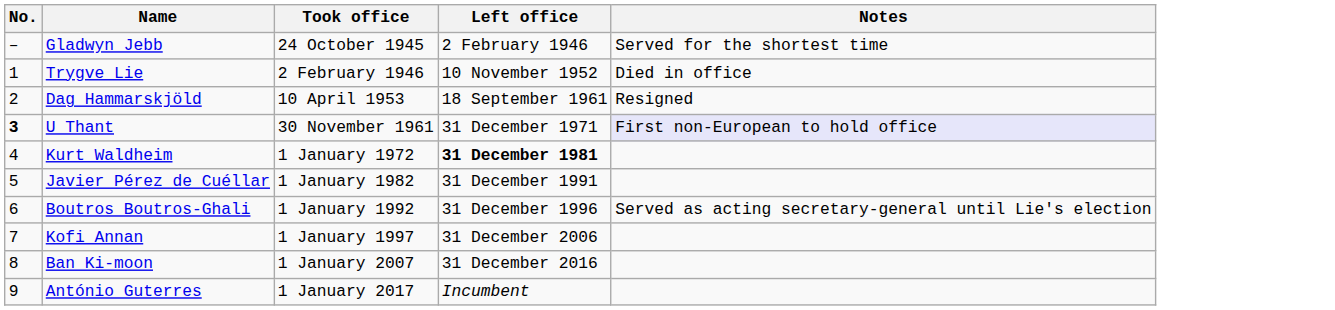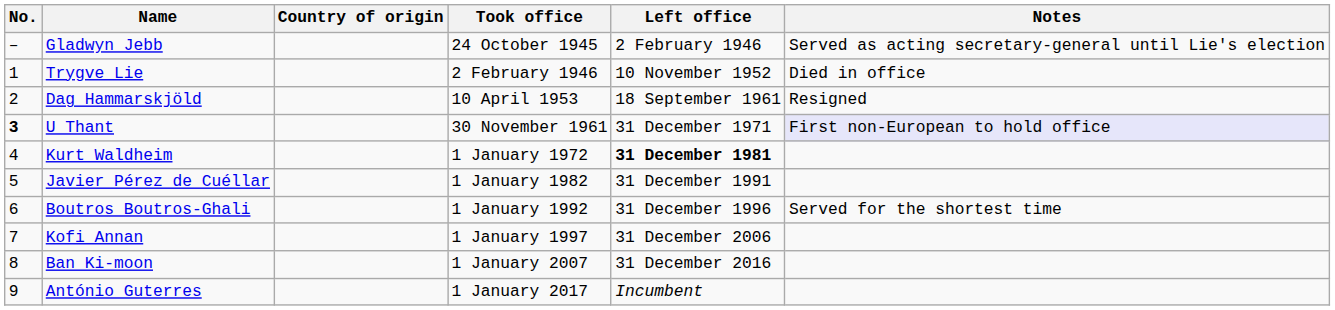+ column: Country of origin
Gladwyn Jebb | Notes: Served for the shortest time -> Served as acting secretary-general until Lie's election
Boutros Boutros-Ghali | Notes: Served as acting secretary-general until Lie's election -> Served for the shortest time
